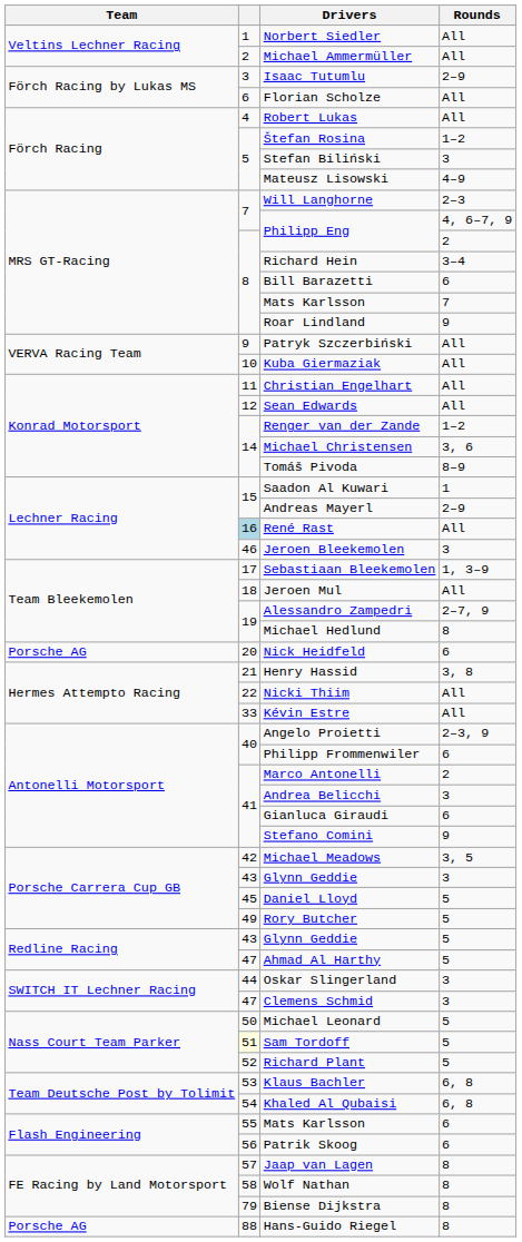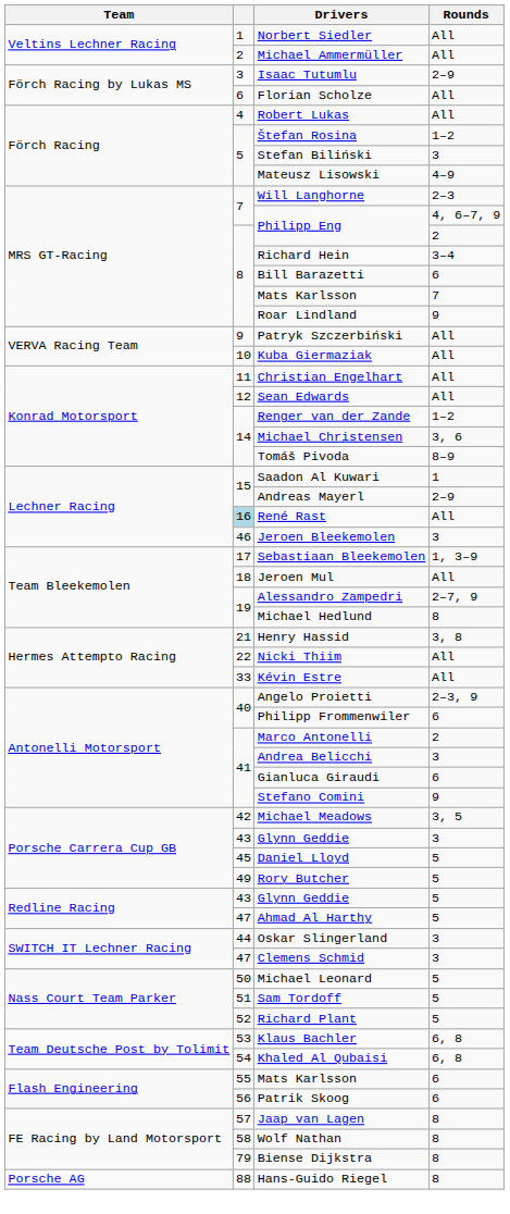- row: Porsche AG | 20 | Nick Heidfeld | 6
Sam Tordoff | column 2: lightyellow background -> no background
